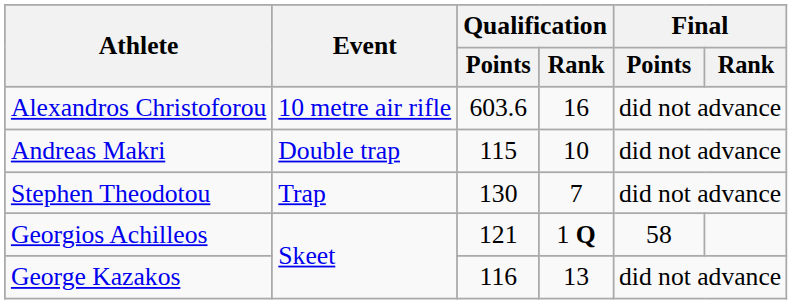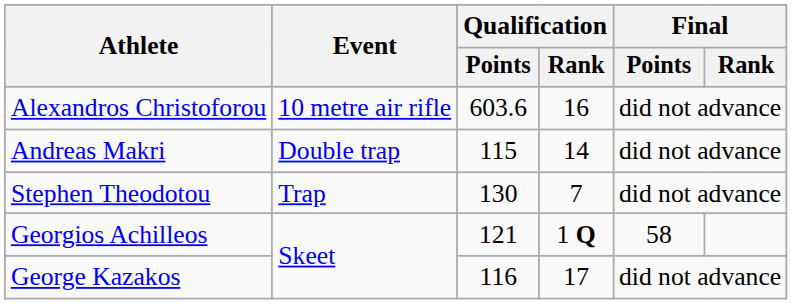Andreas Makri | Qualification / Rank: 10 -> 14
George Kazakos | Qualification / Rank: 13 -> 17
